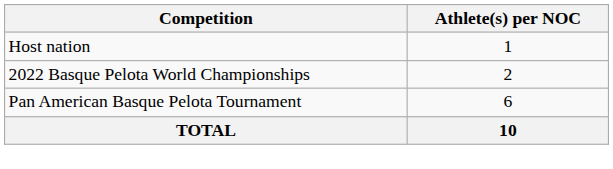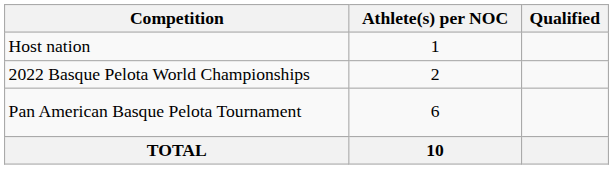+ column: Qualified
